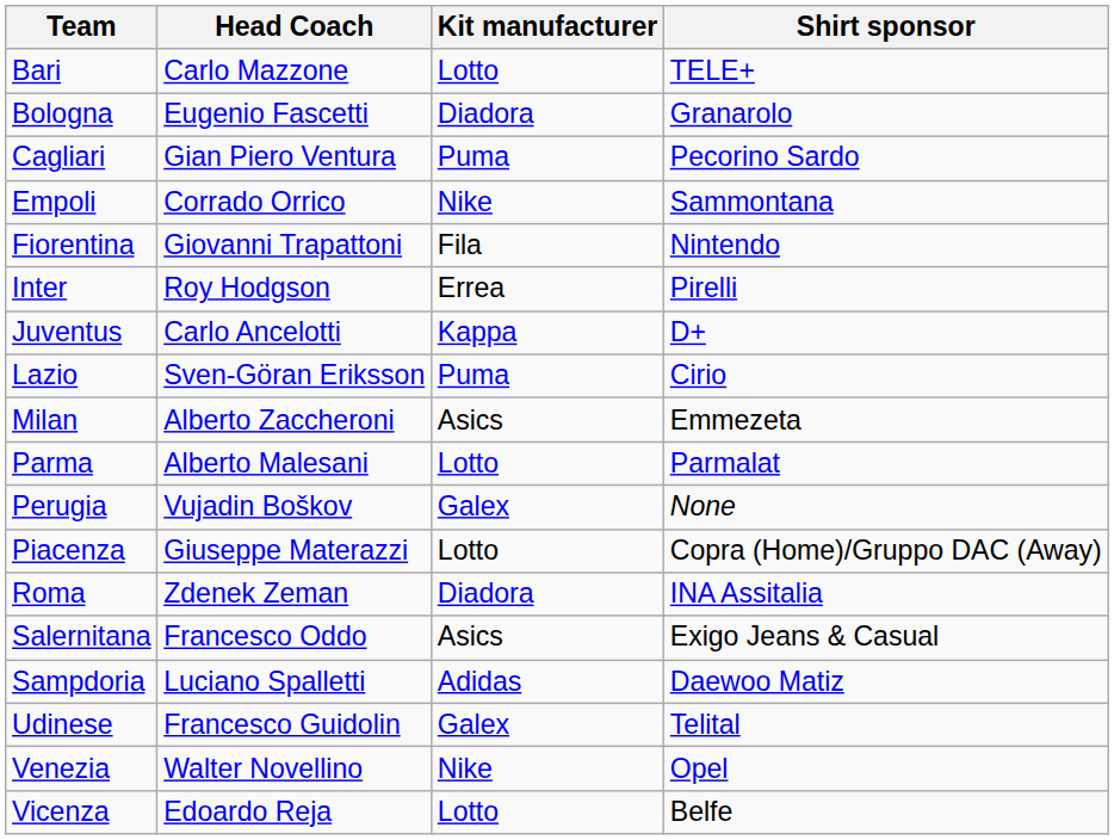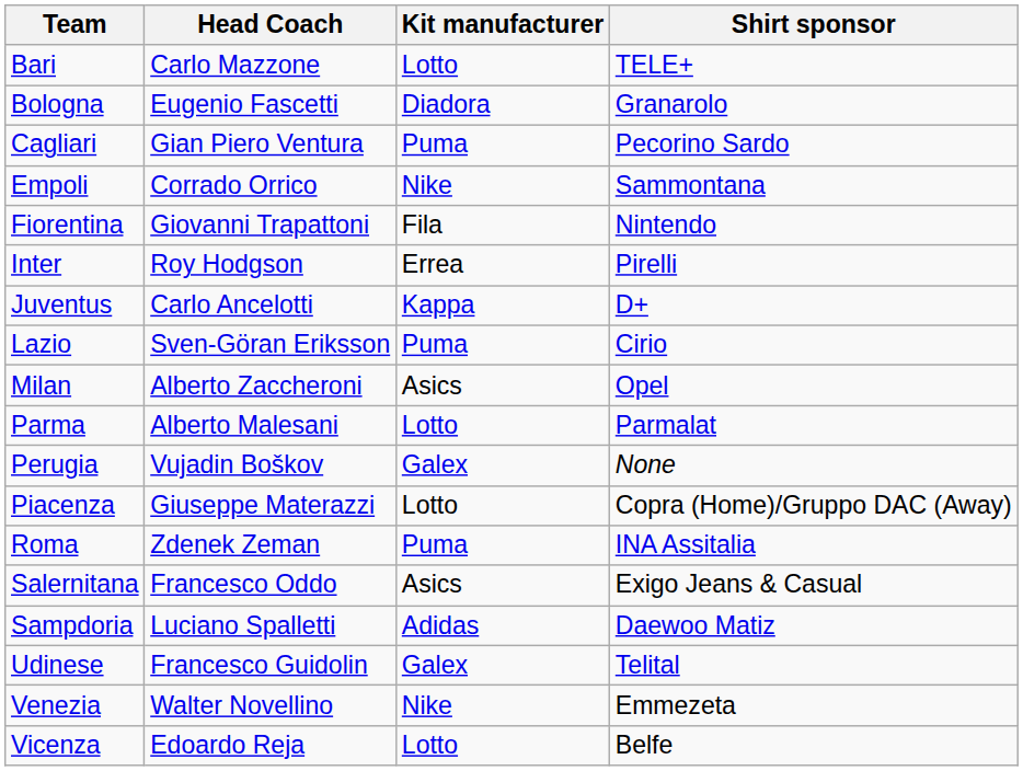Milan | Shirt sponsor: Emmezeta -> Opel
Roma | Kit manufacturer: Diadora -> Puma
Venezia | Shirt sponsor: Opel -> Emmezeta
